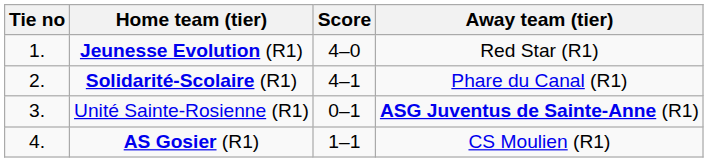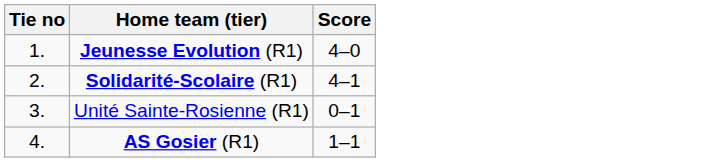- column: Away team (tier) | Red Star (R1) | Phare du Canal (R1) | ASG Juventus de Sainte-Anne (R1) | CS Moulien (R1)
